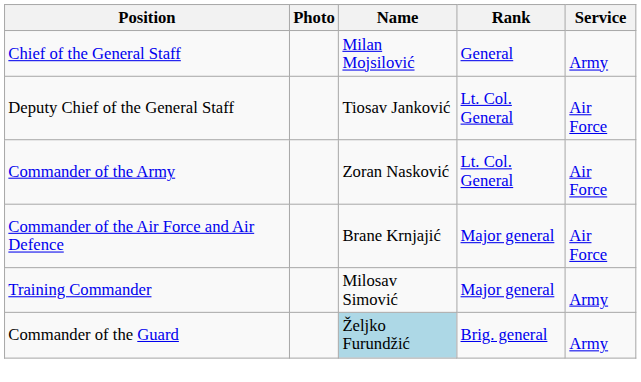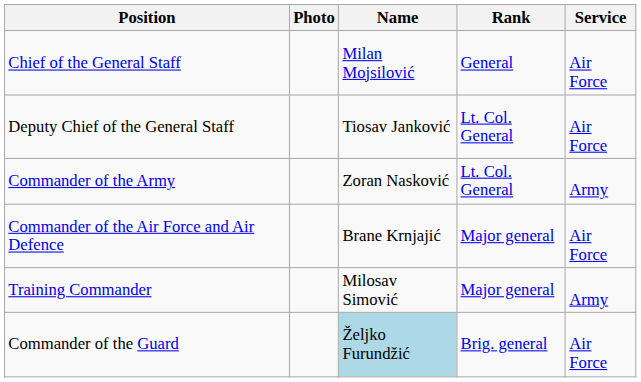Chief of the General Staff | Service: Army -> Air Force
Commander of the Army | Service: Air Force -> Army
Commander of the Guard | Service: Army -> Air Force
